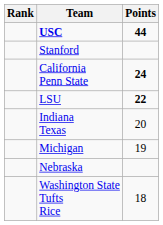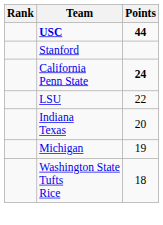LSU | Points: bold -> normal
- row: Nebraska
